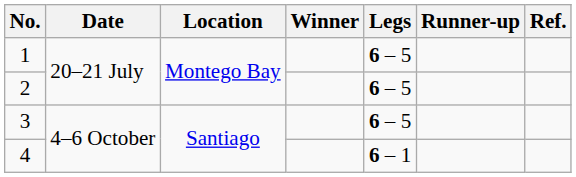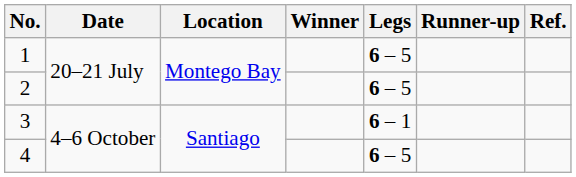3 | Legs: 6 – 5 -> 6 – 1
4 | Legs: 6 – 1 -> 6 – 5
